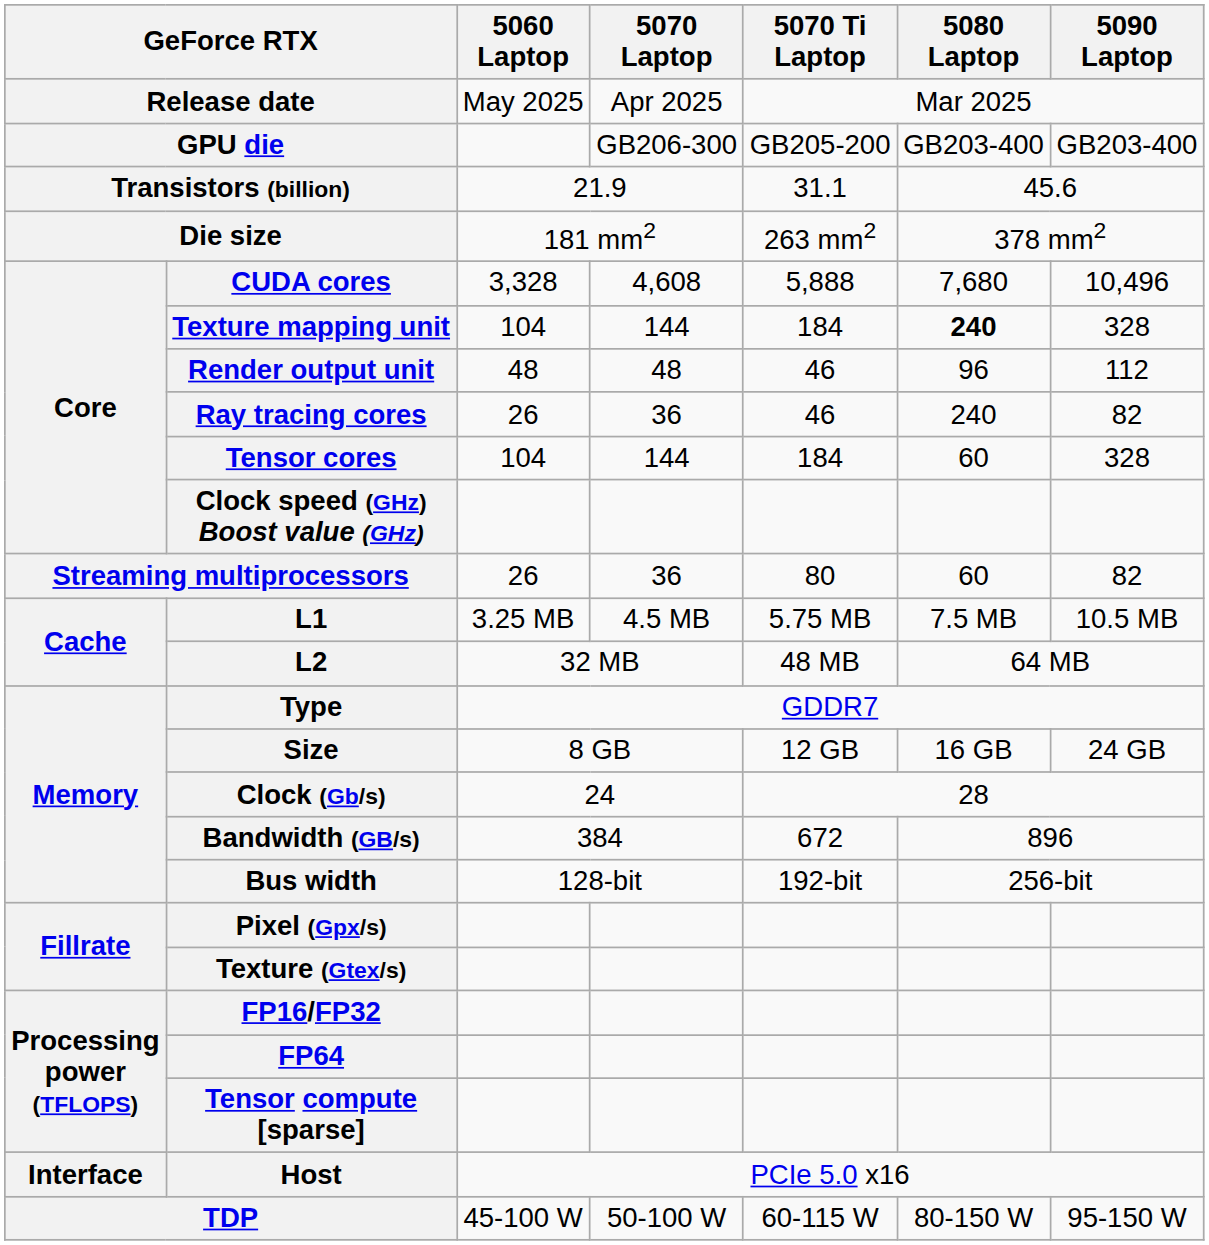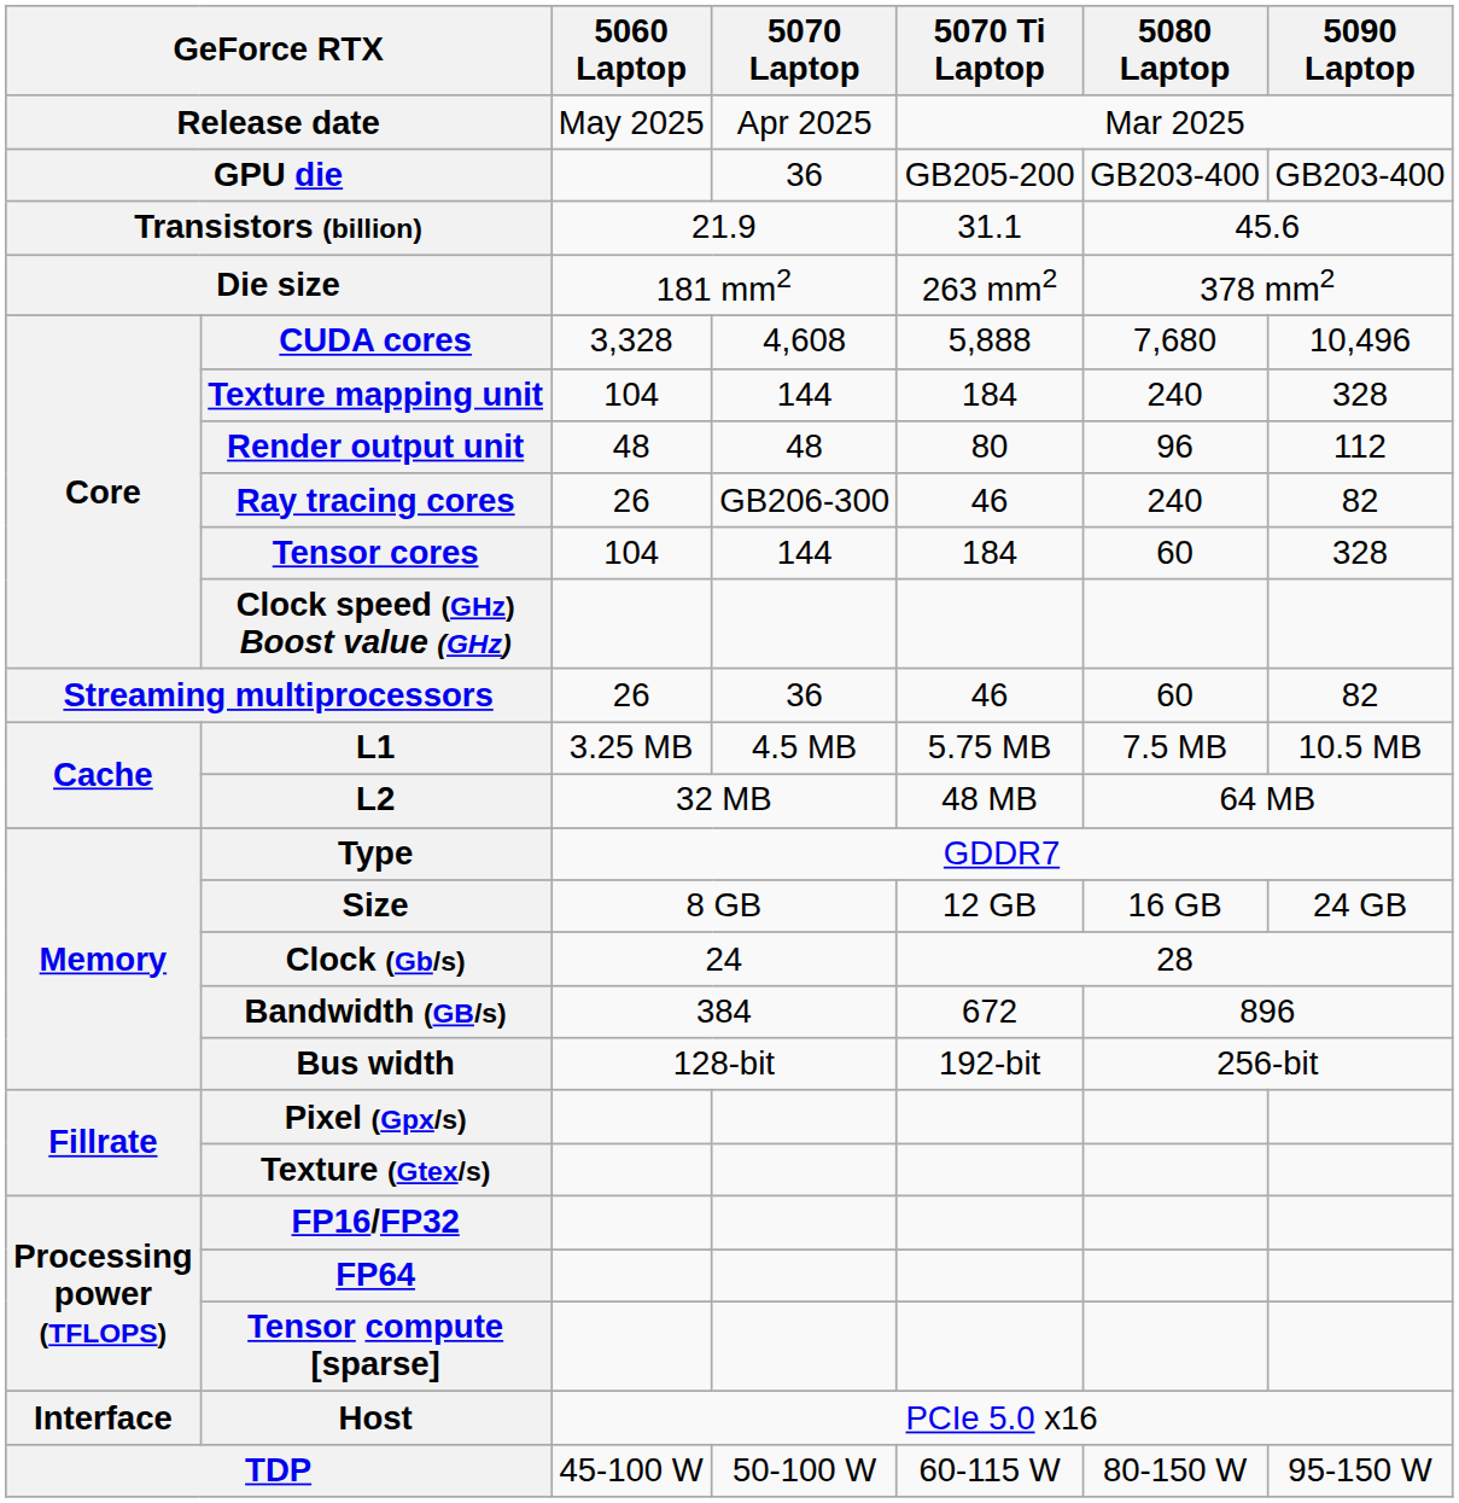GPU die | 5070 Laptop: GB206-300 -> 36
Texture mapping unit | 5080 Laptop: bold -> normal
Render output unit | 5070 Ti Laptop: 46 -> 80
Ray tracing cores | 5070 Laptop: 36 -> GB206-300
Streaming multiprocessors | 5070 Ti Laptop: 80 -> 46
